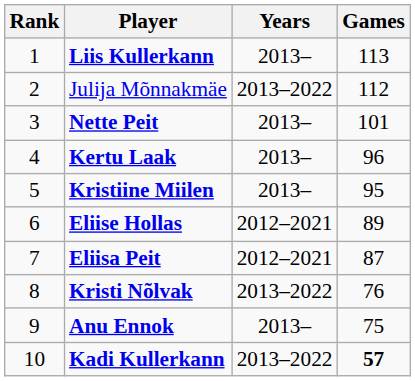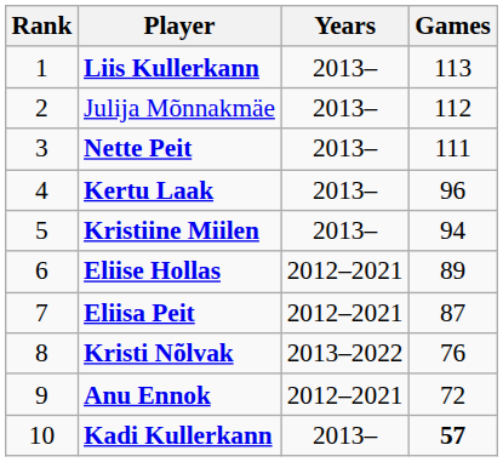Julija Mõnnakmäe | Years: 2013–2022 -> 2013–
Nette Peit | Games: 101 -> 111
Kristiine Miilen | Games: 95 -> 94
Anu Ennok | Years: 2013– -> 2012–2021
Anu Ennok | Games: 75 -> 72
Kadi Kullerkann | Years: 2013–2022 -> 2013–
